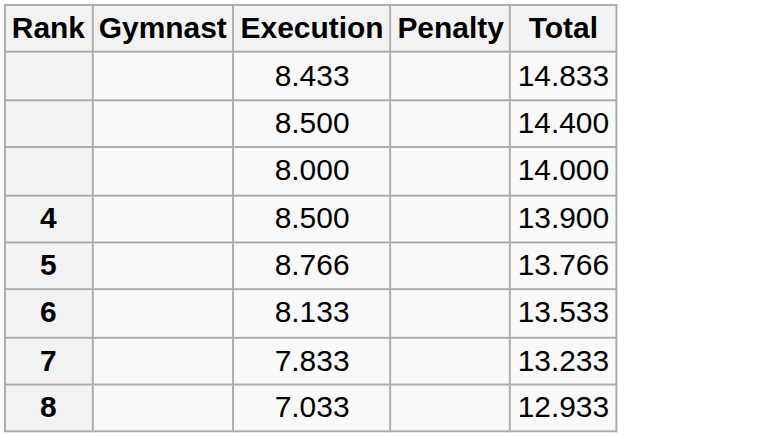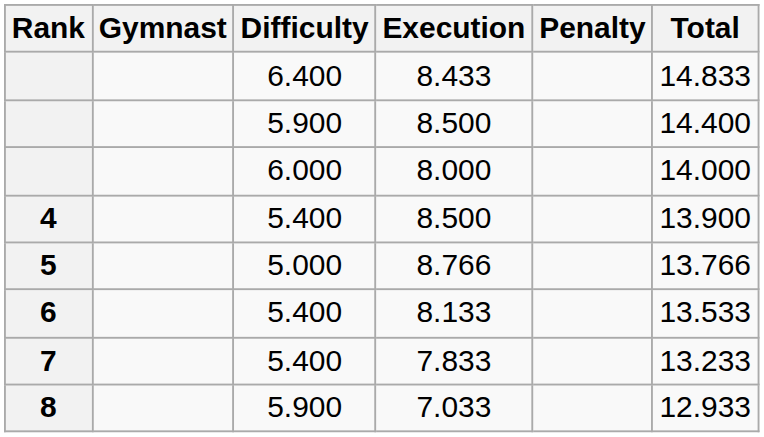+ column: Difficulty | 6.400 | 5.900 | 6.000 | 5.400 | 5.000 | 5.400 | 5.400 | 5.900
